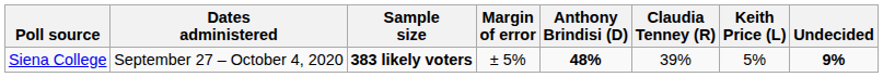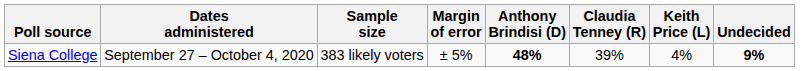Siena College | Sample size: bold -> normal
Siena College | Keith Price (L): 5% -> 4%
